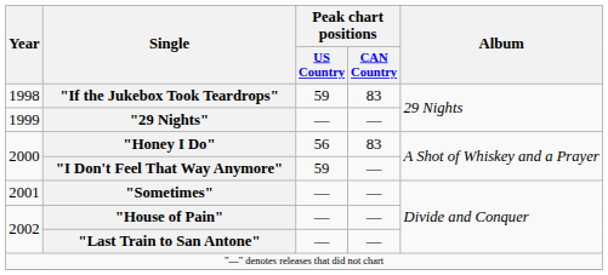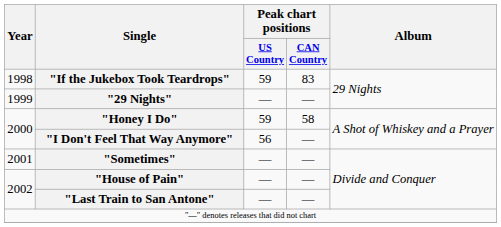"Honey I Do" | Peak chart positions / US Country: 56 -> 59
"Honey I Do" | Peak chart positions / CAN Country: 83 -> 58
"I Don't Feel That Way Anymore" | Peak chart positions / US Country: 59 -> 56
